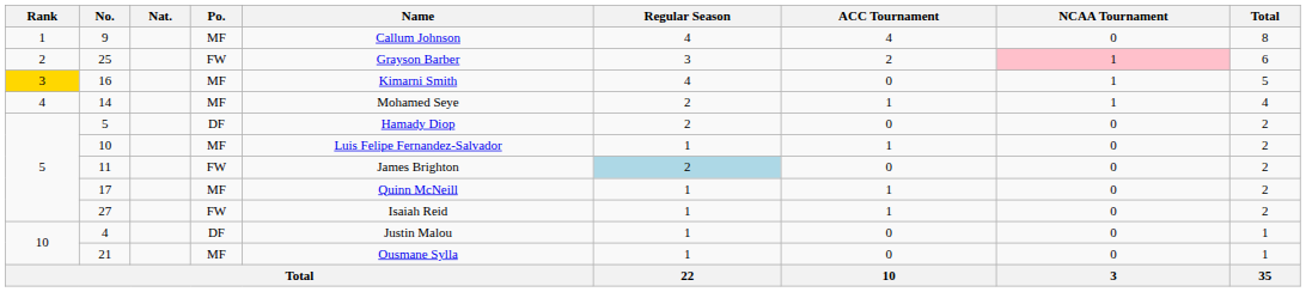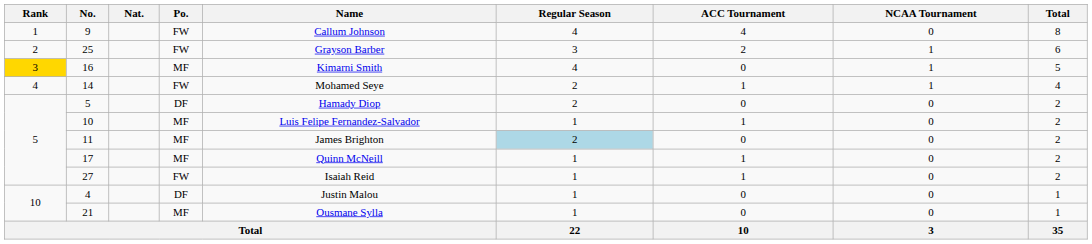9 | Po.: MF -> FW
25 | NCAA Tournament: pink background -> no background
14 | Po.: MF -> FW
11 | Po.: FW -> MF
